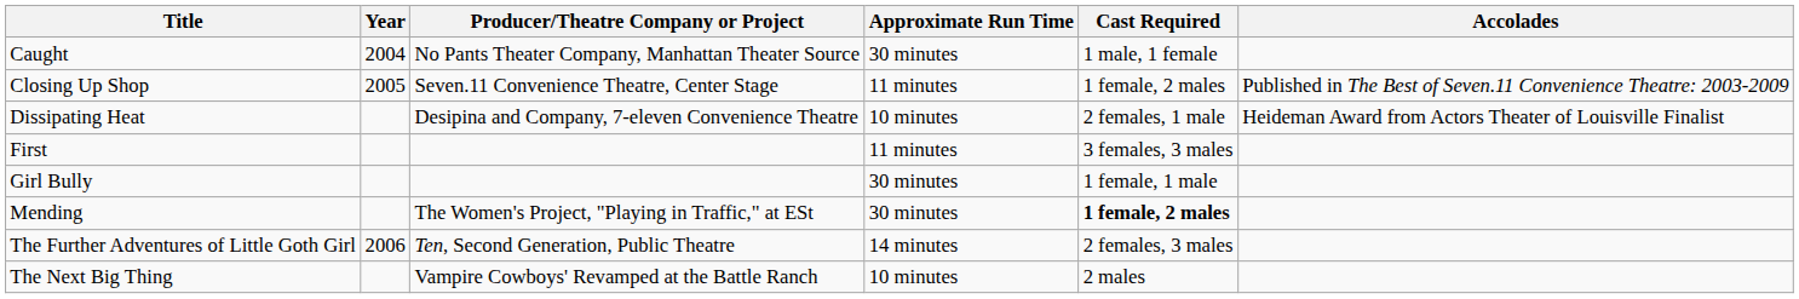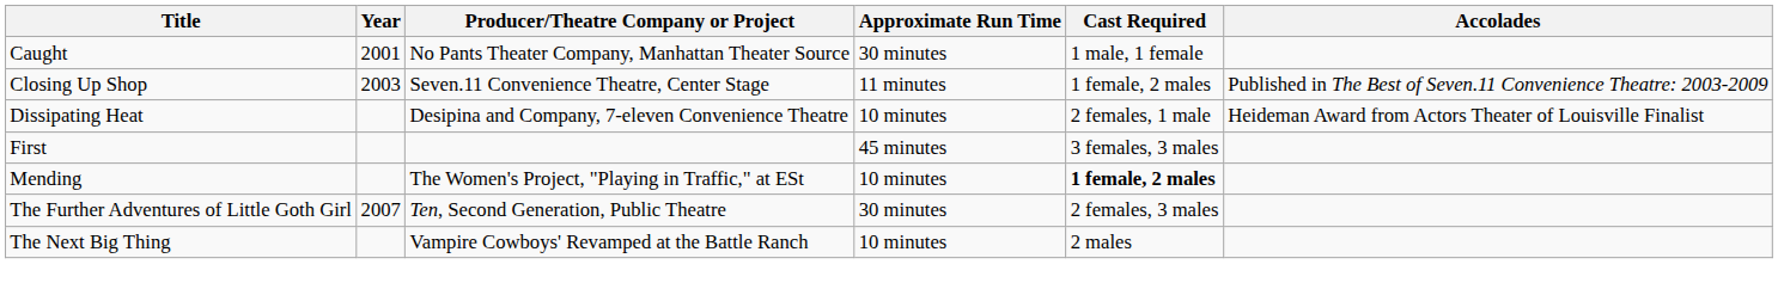Caught | Year: 2004 -> 2001
Closing Up Shop | Year: 2005 -> 2003
First | Approximate Run Time: 11 minutes -> 45 minutes
- row: Girl Bully | 30 minutes | 1 female, 1 male
Mending | Approximate Run Time: 30 minutes -> 10 minutes
The Further Adventures of Little Goth Girl | Year: 2006 -> 2007
The Further Adventures of Little Goth Girl | Approximate Run Time: 14 minutes -> 30 minutes
